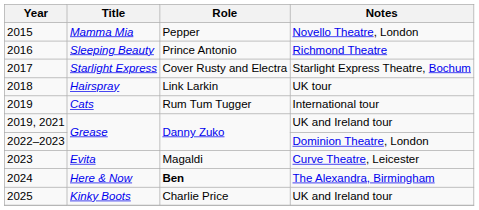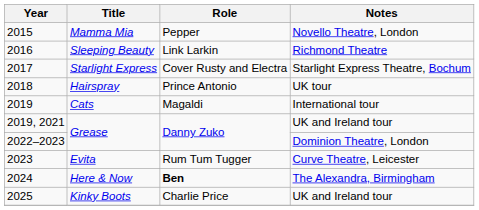Sleeping Beauty | Role: Prince Antonio -> Link Larkin
Hairspray | Role: Link Larkin -> Prince Antonio
Cats | Role: Rum Tum Tugger -> Magaldi
Evita | Role: Magaldi -> Rum Tum Tugger
